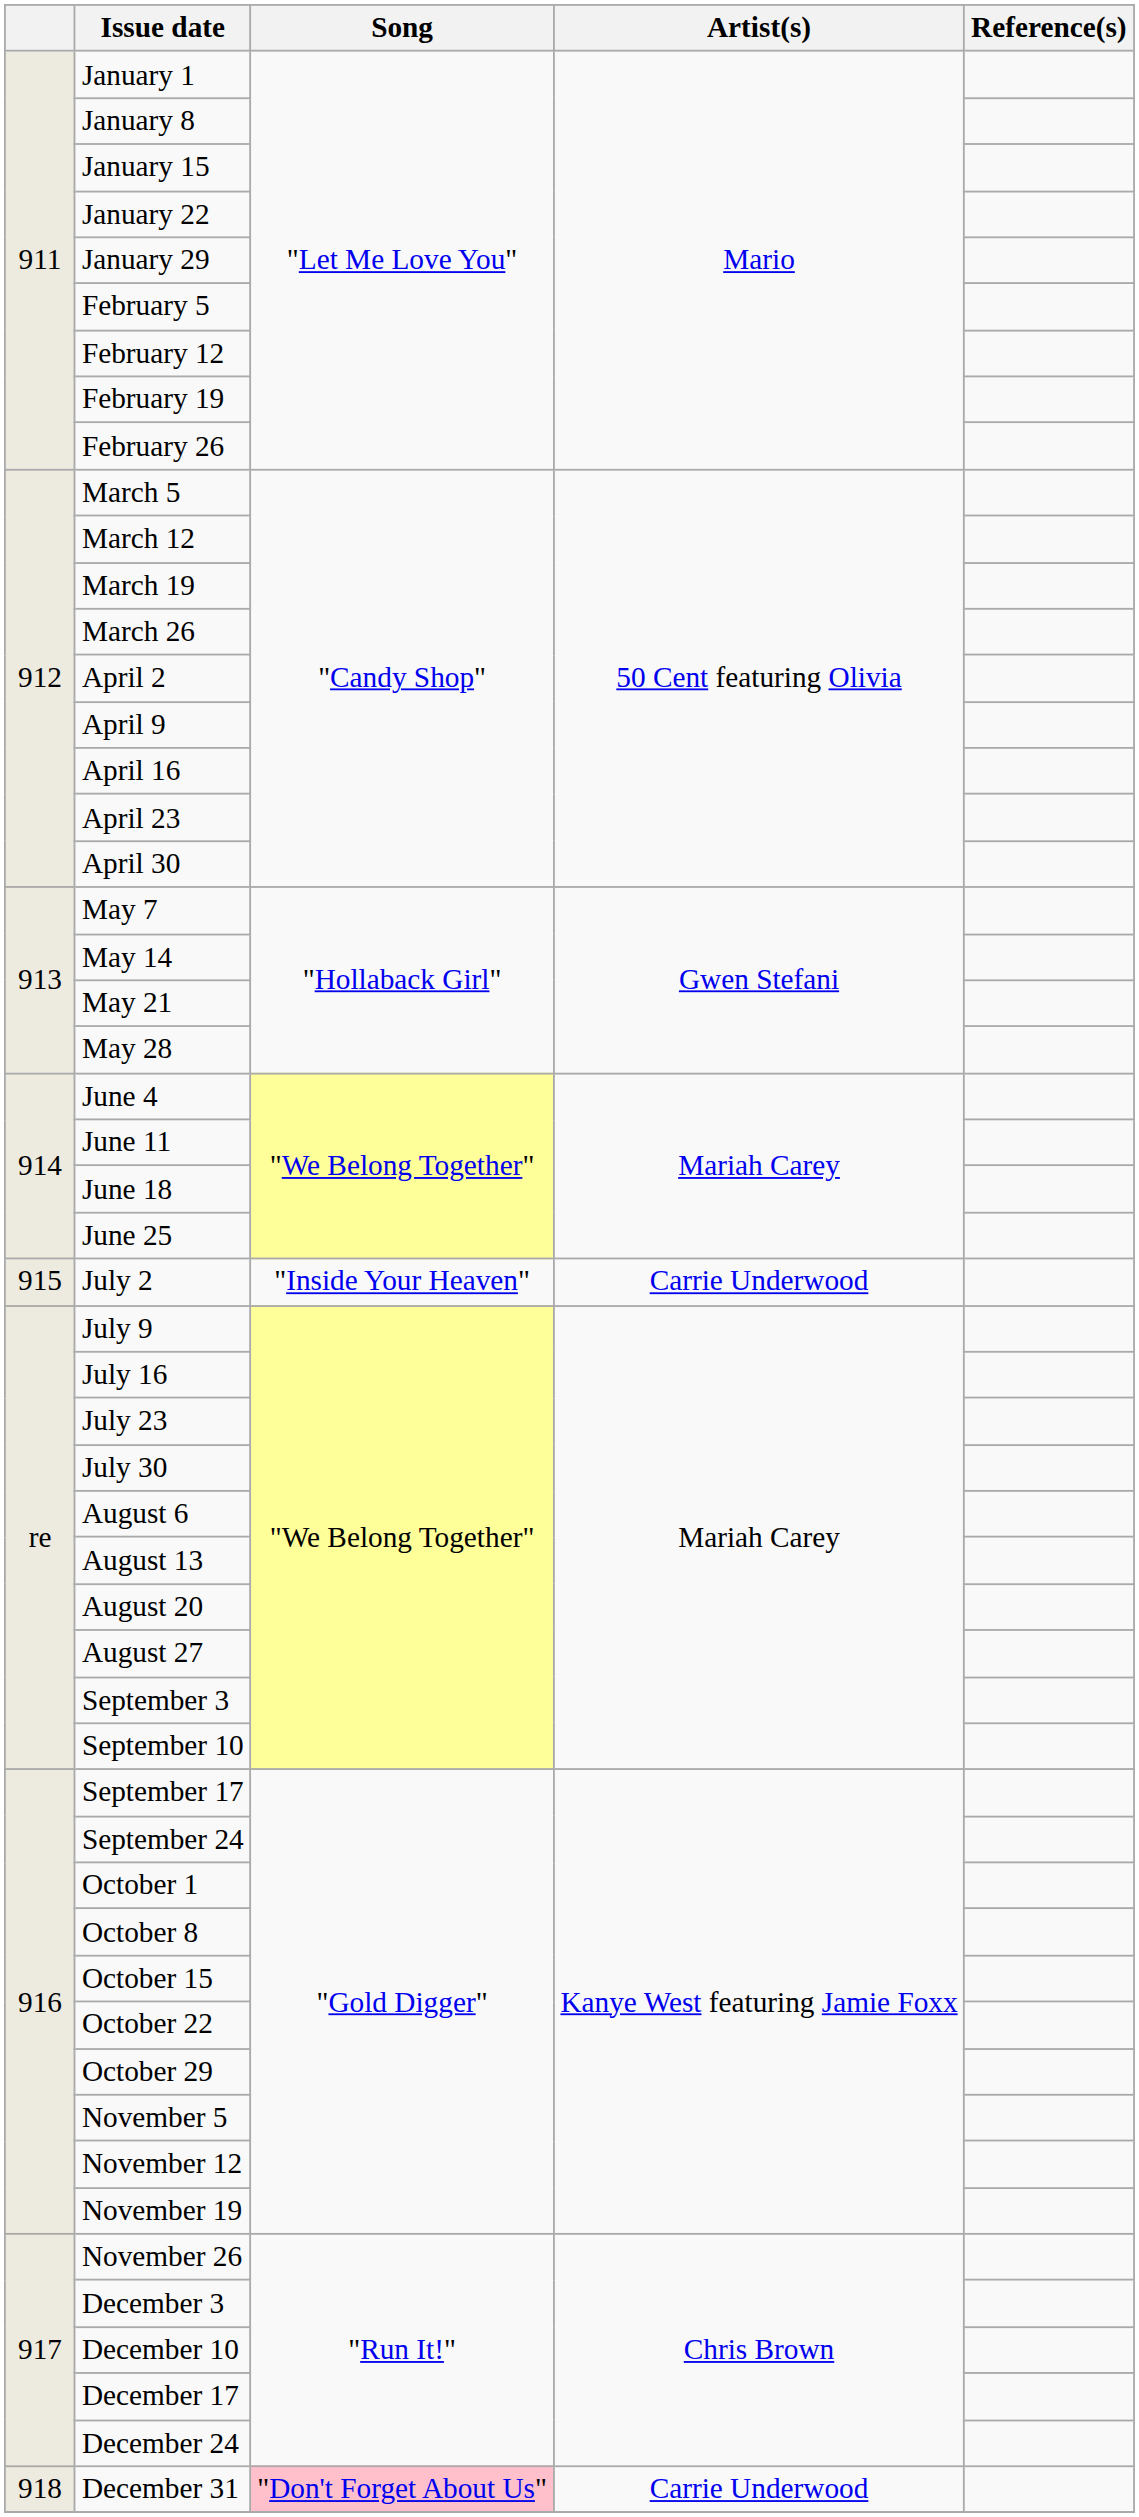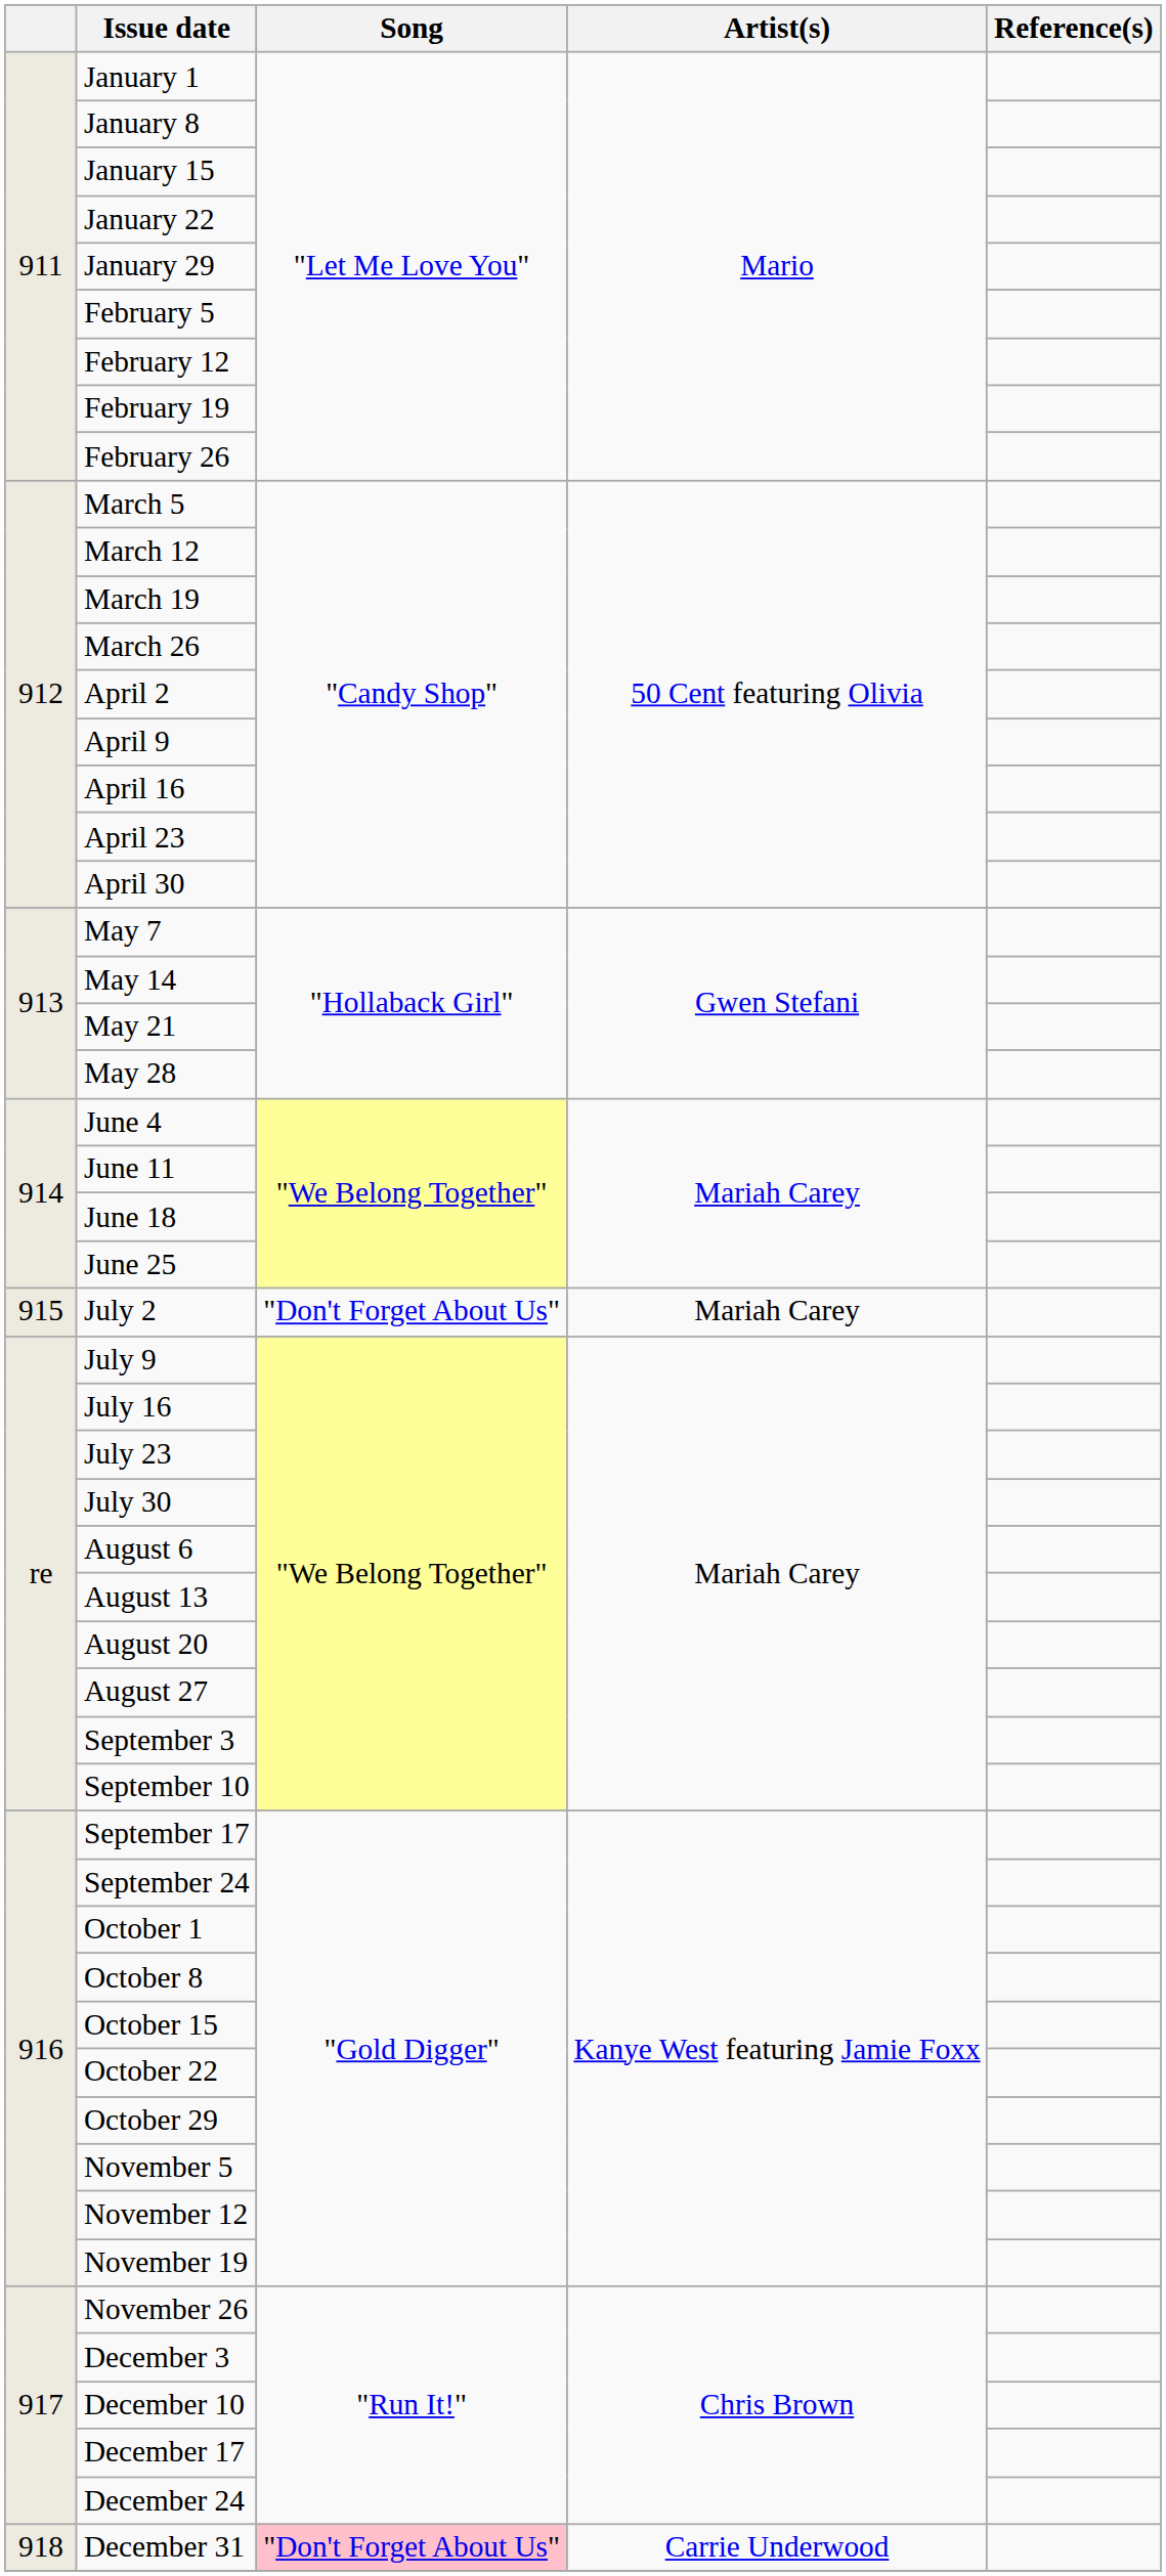July 2 | Song: "Inside Your Heaven" -> "Don't Forget About Us"
July 2 | Artist(s): Carrie Underwood -> Mariah Carey
